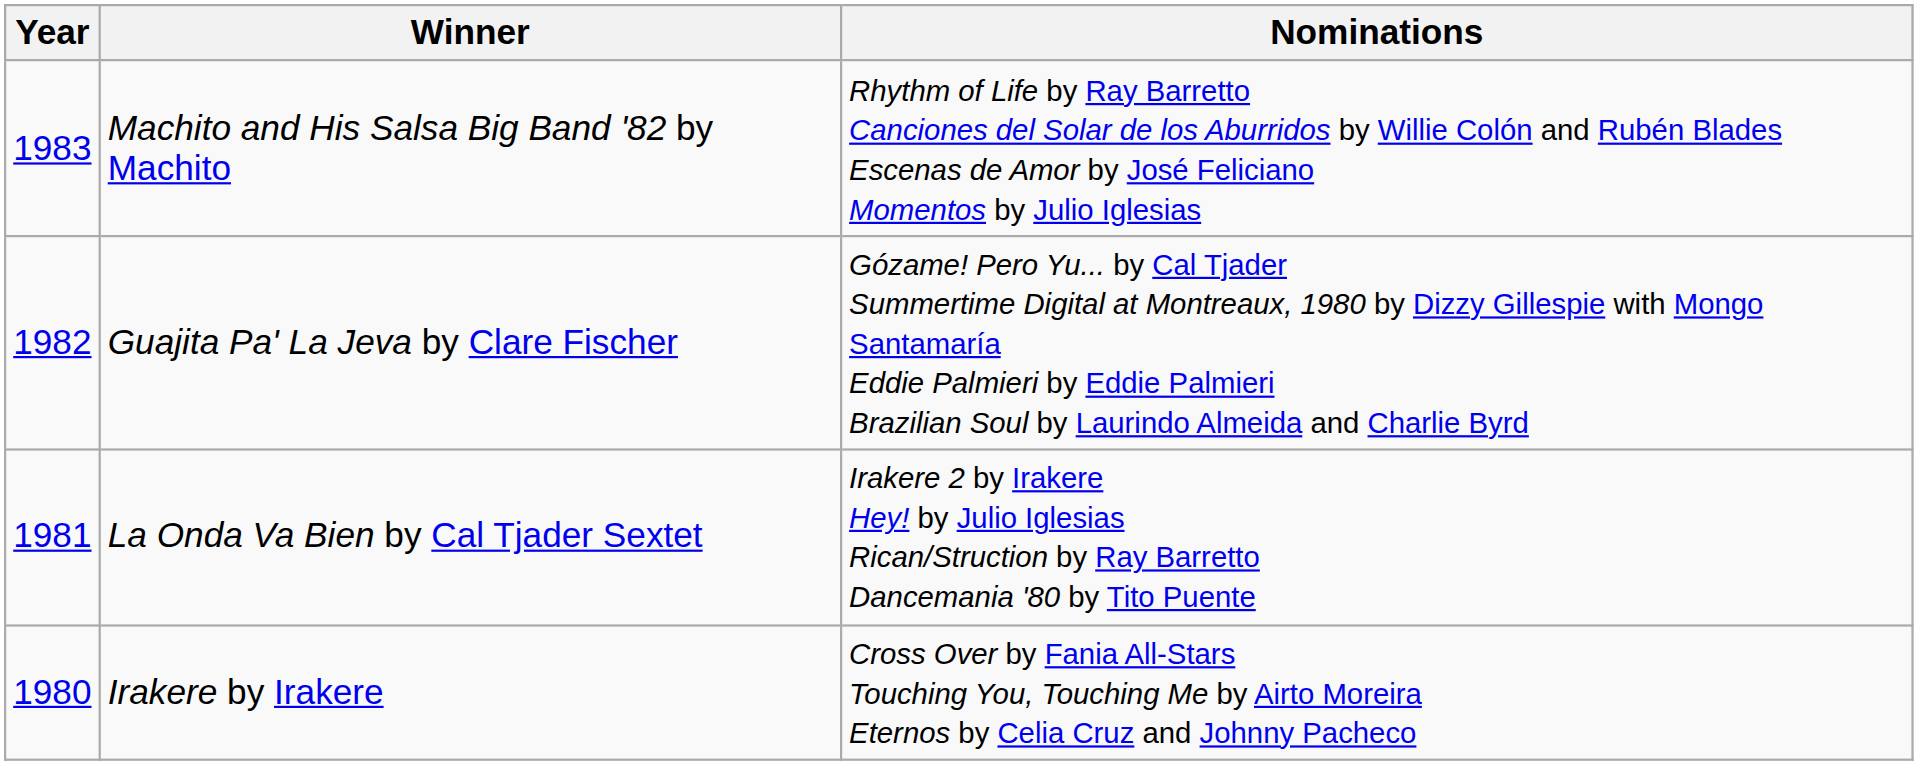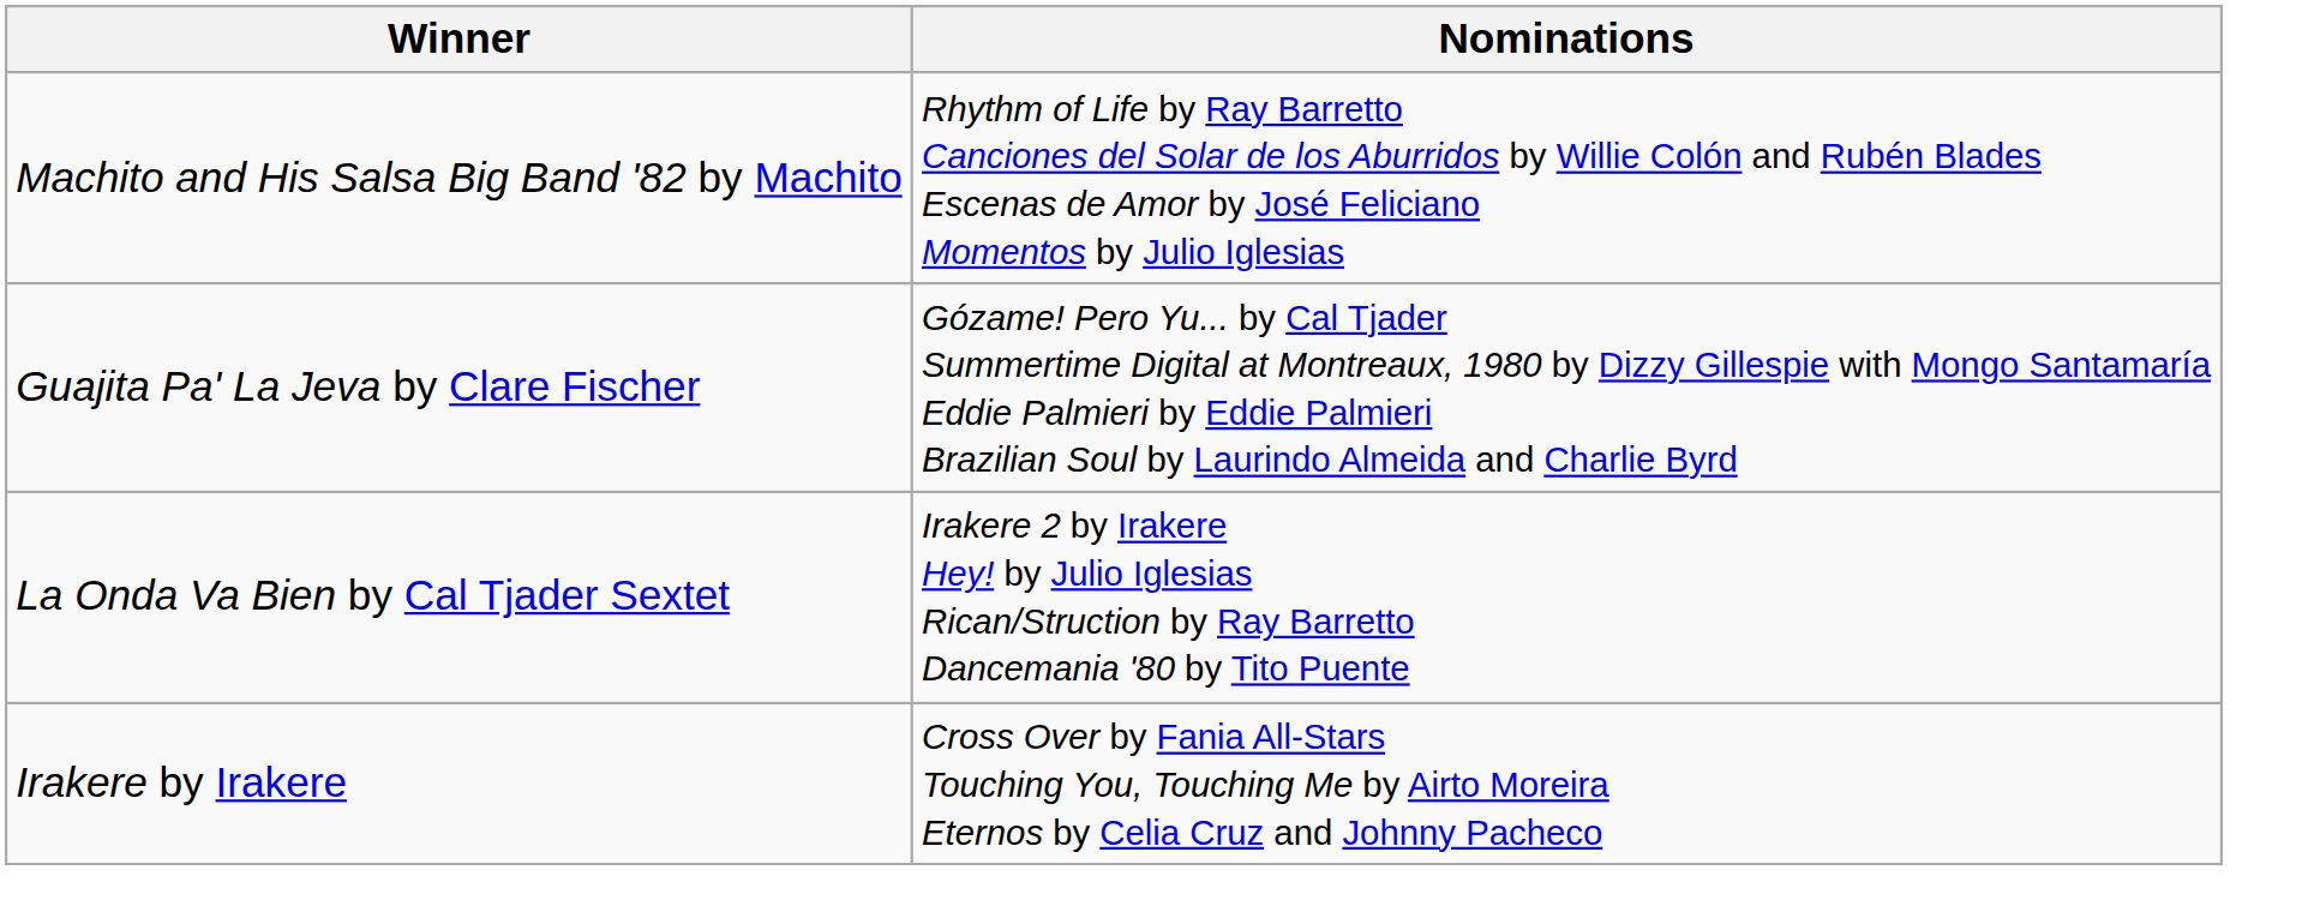- column: Year | 1983 | 1982 | 1981 | 1980
